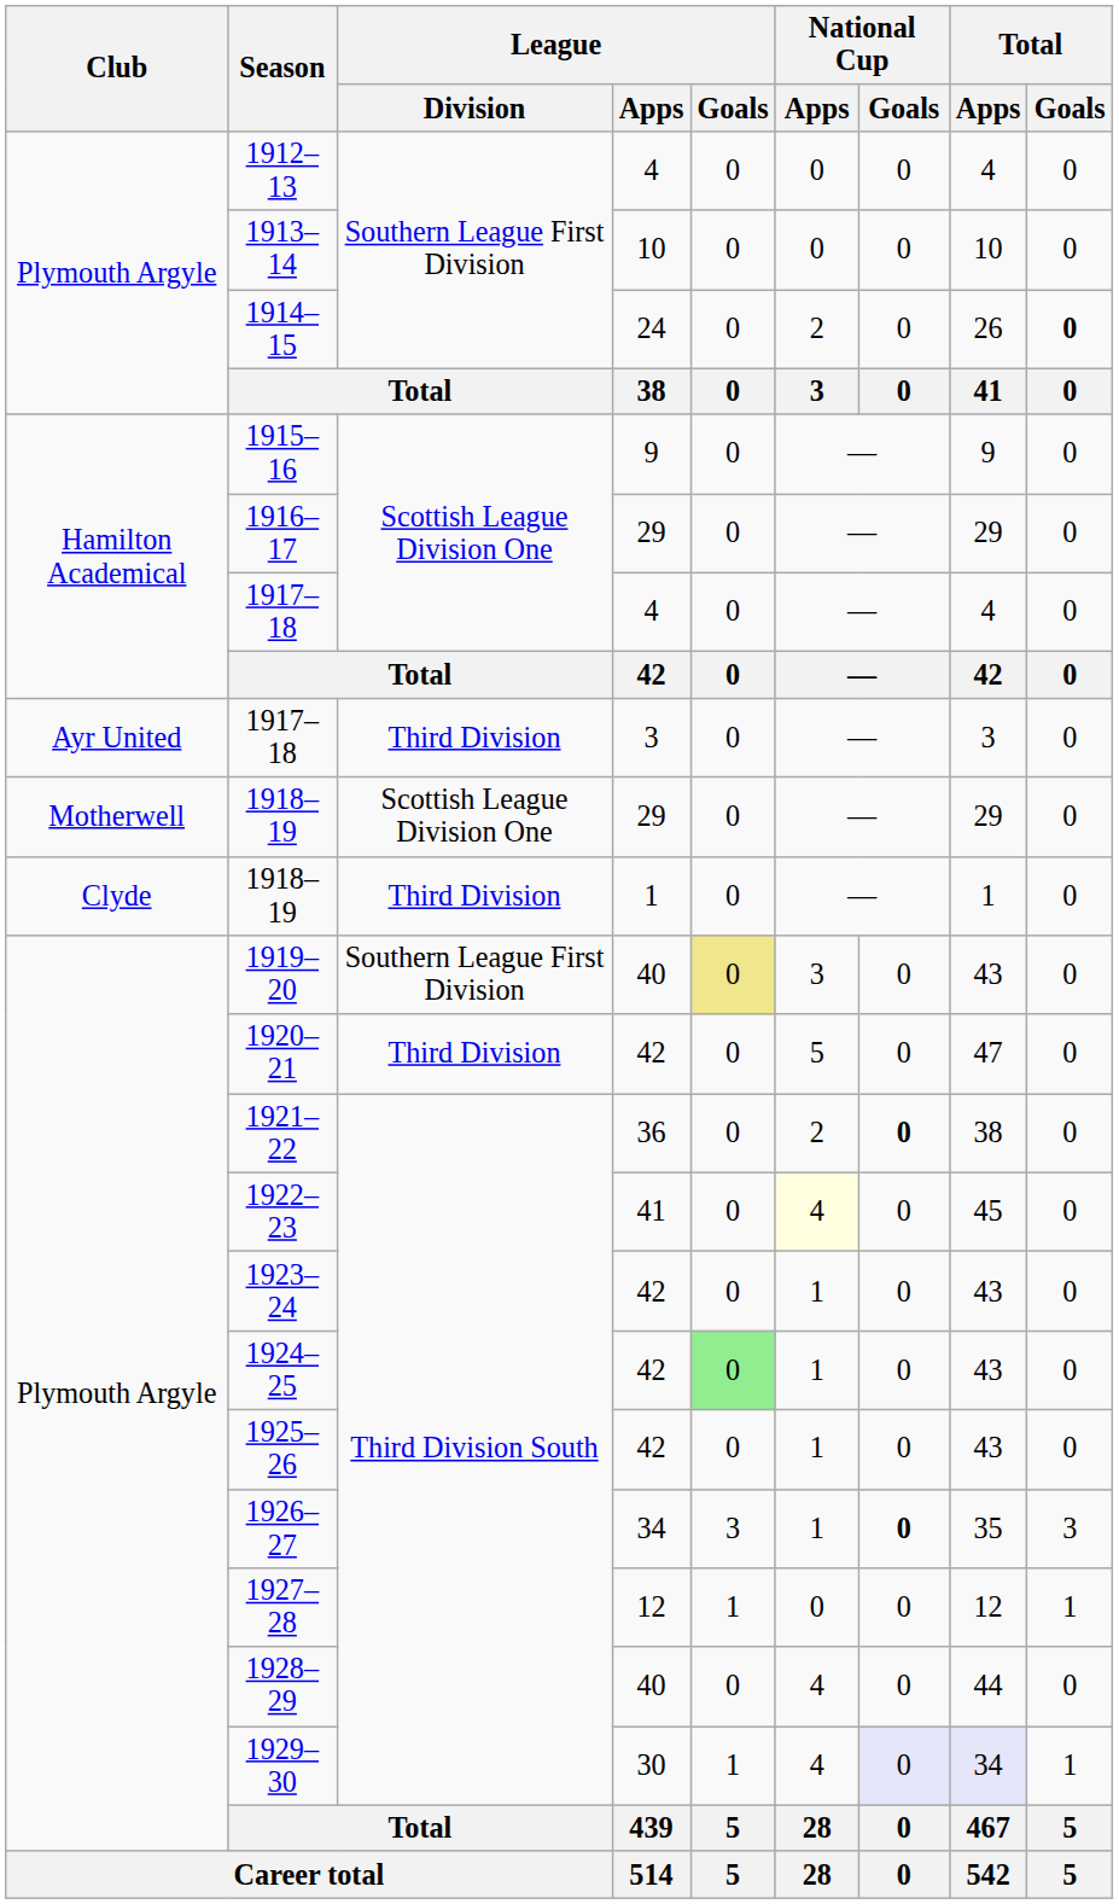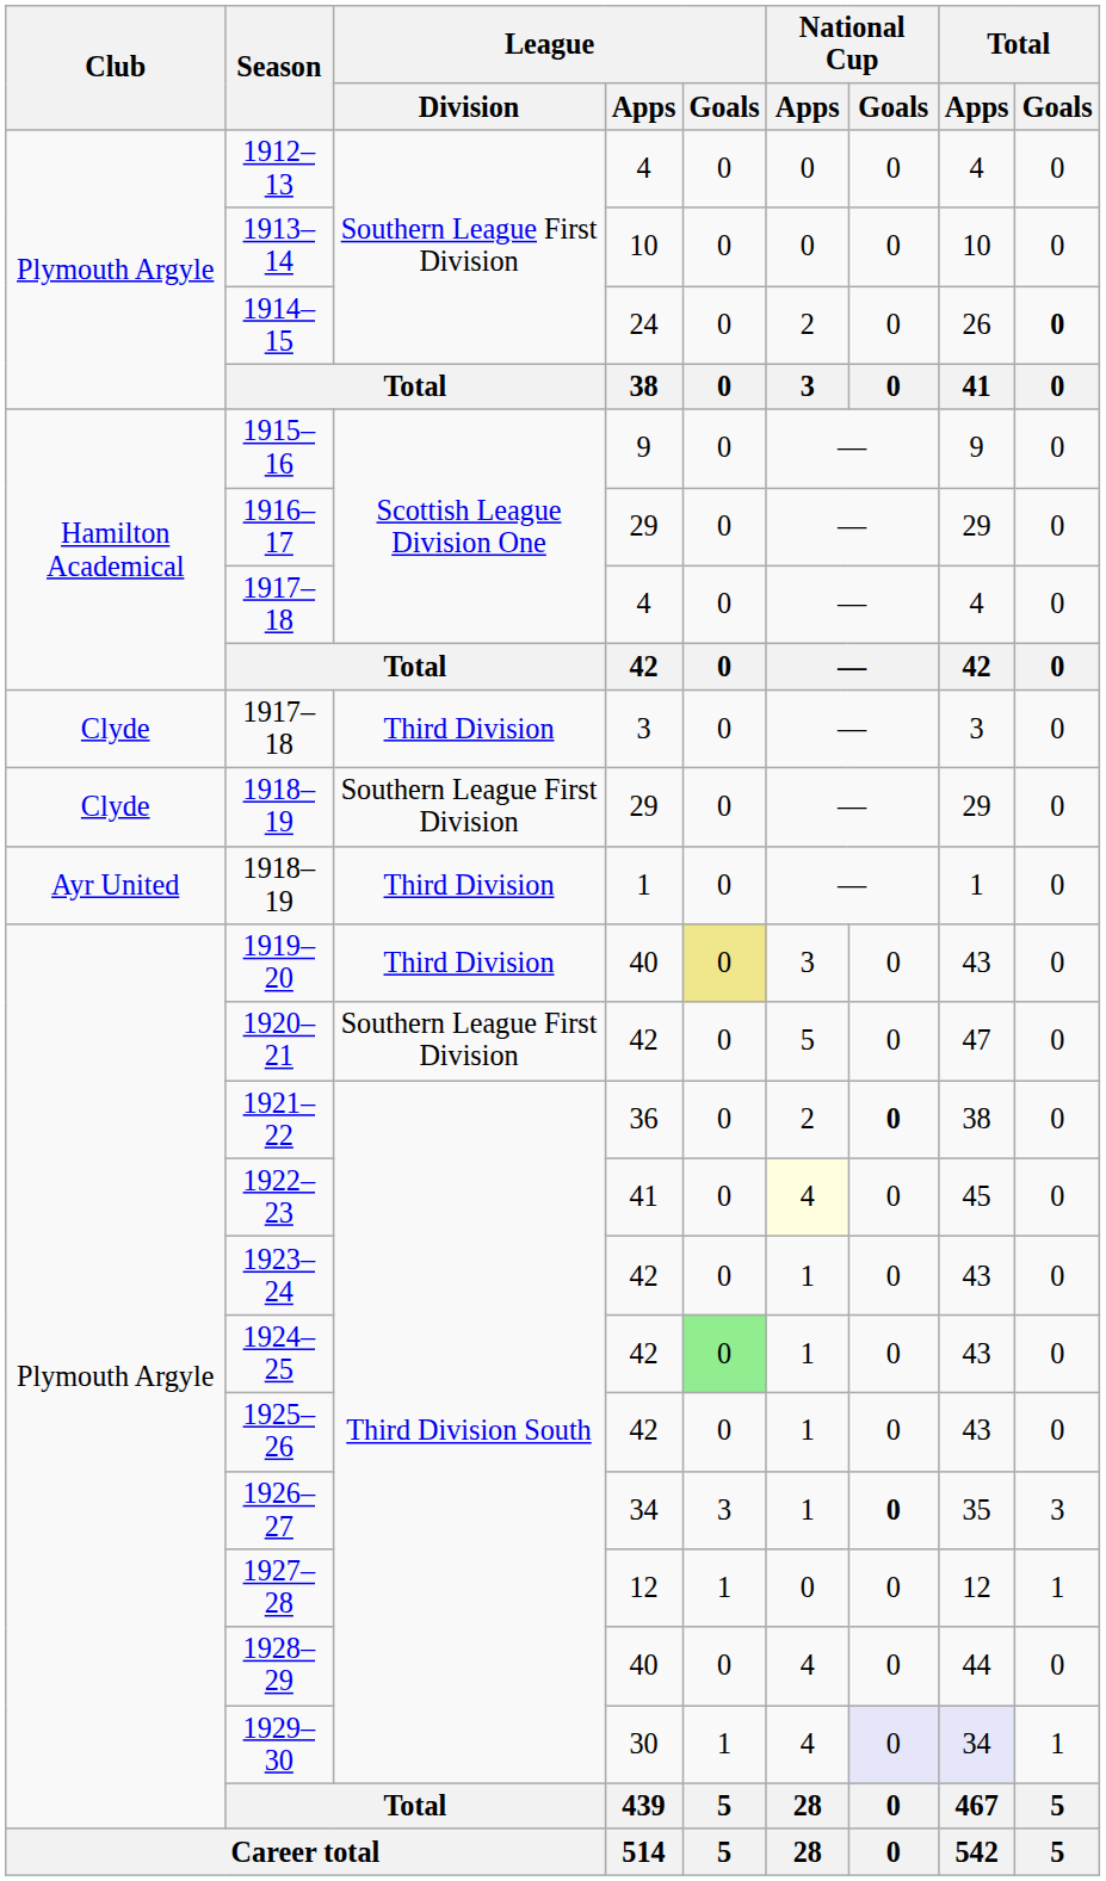1917–18 / 3 | Club: Ayr United -> Clyde
1918–19 / 29 | Club: Motherwell -> Clyde
1918–19 / 29 | League / Division: Scottish League Division One -> Southern League First Division
1918–19 / 1 | Club: Clyde -> Ayr United
1919–20 | League / Division: Southern League First Division -> Third Division
1920–21 | League / Division: Third Division -> Southern League First Division
